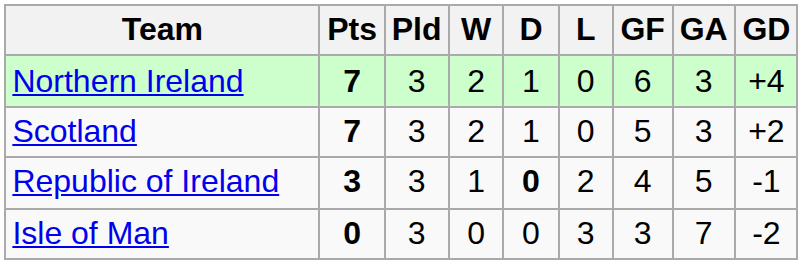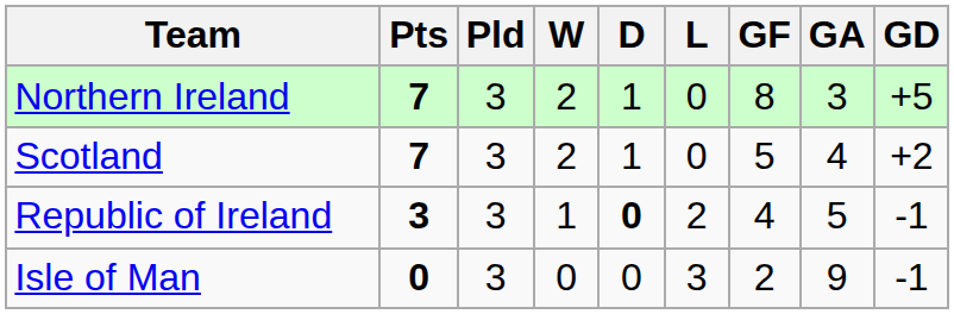Northern Ireland | GF: 6 -> 8
Northern Ireland | GD: +4 -> +5
Scotland | GA: 3 -> 4
Isle of Man | GF: 3 -> 2
Isle of Man | GA: 7 -> 9
Isle of Man | GD: -2 -> -1
